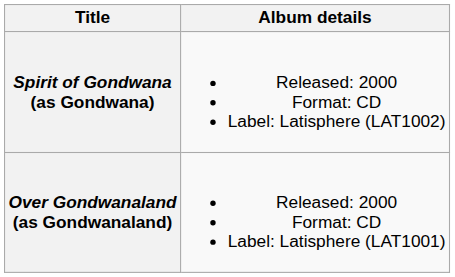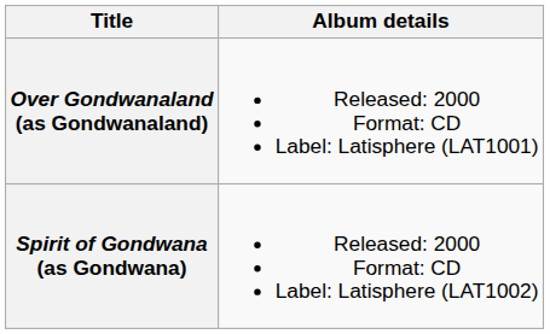rows swapped: Over Gondwanaland (as Gondwanaland) <-> Spirit of Gondwana (as Gondwana)
